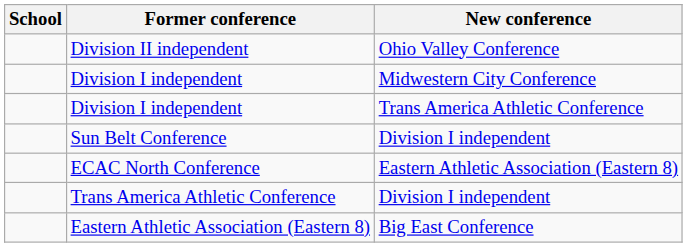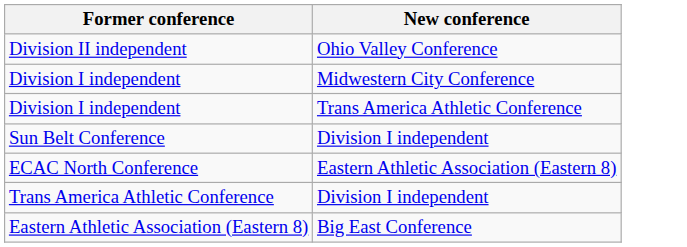- column: School
